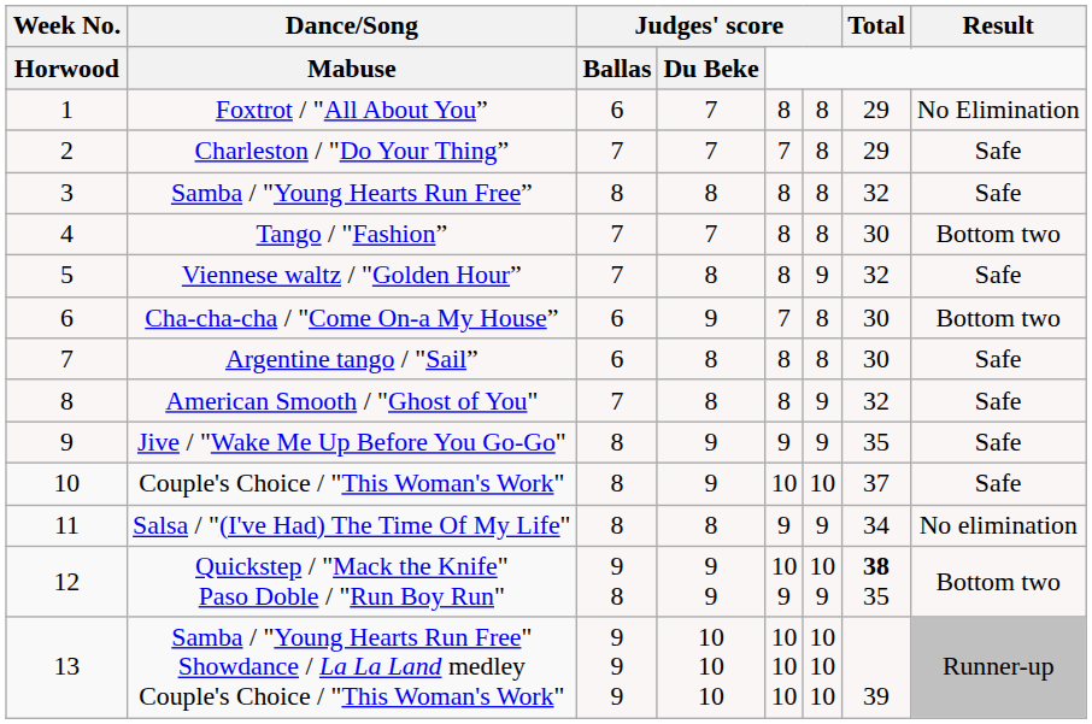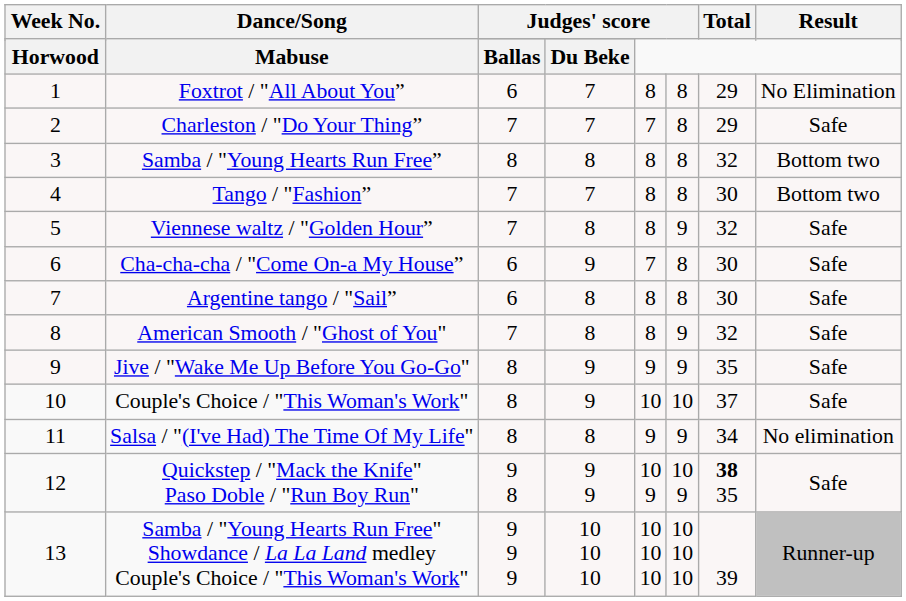Samba / "Young Hearts Run Free” | Result: Safe -> Bottom two
Cha-cha-cha / "Come On-a My House” | Result: Bottom two -> Safe
Quickstep / "Mack the Knife" Paso Doble / "Run Boy Run" | Result: Bottom two -> Safe
